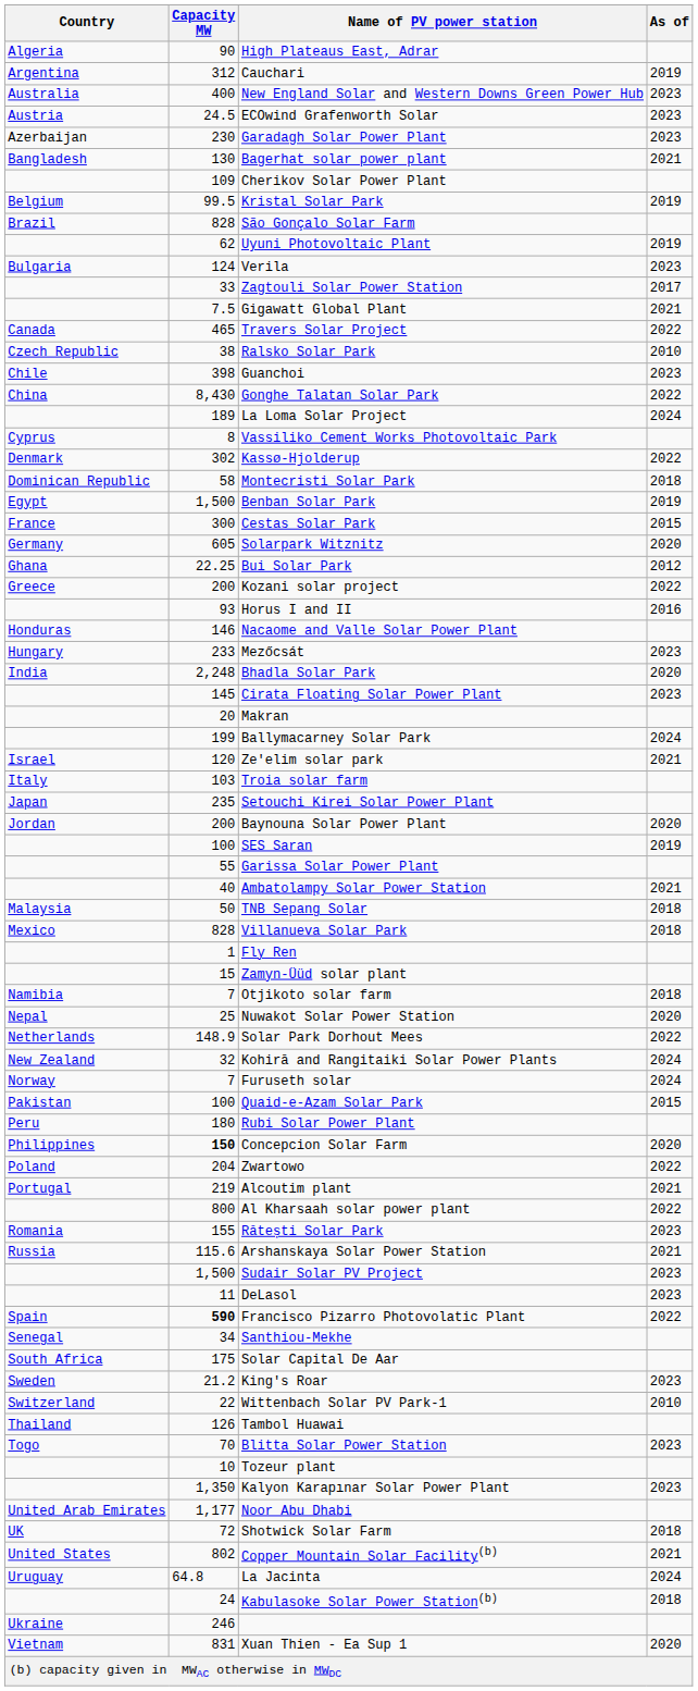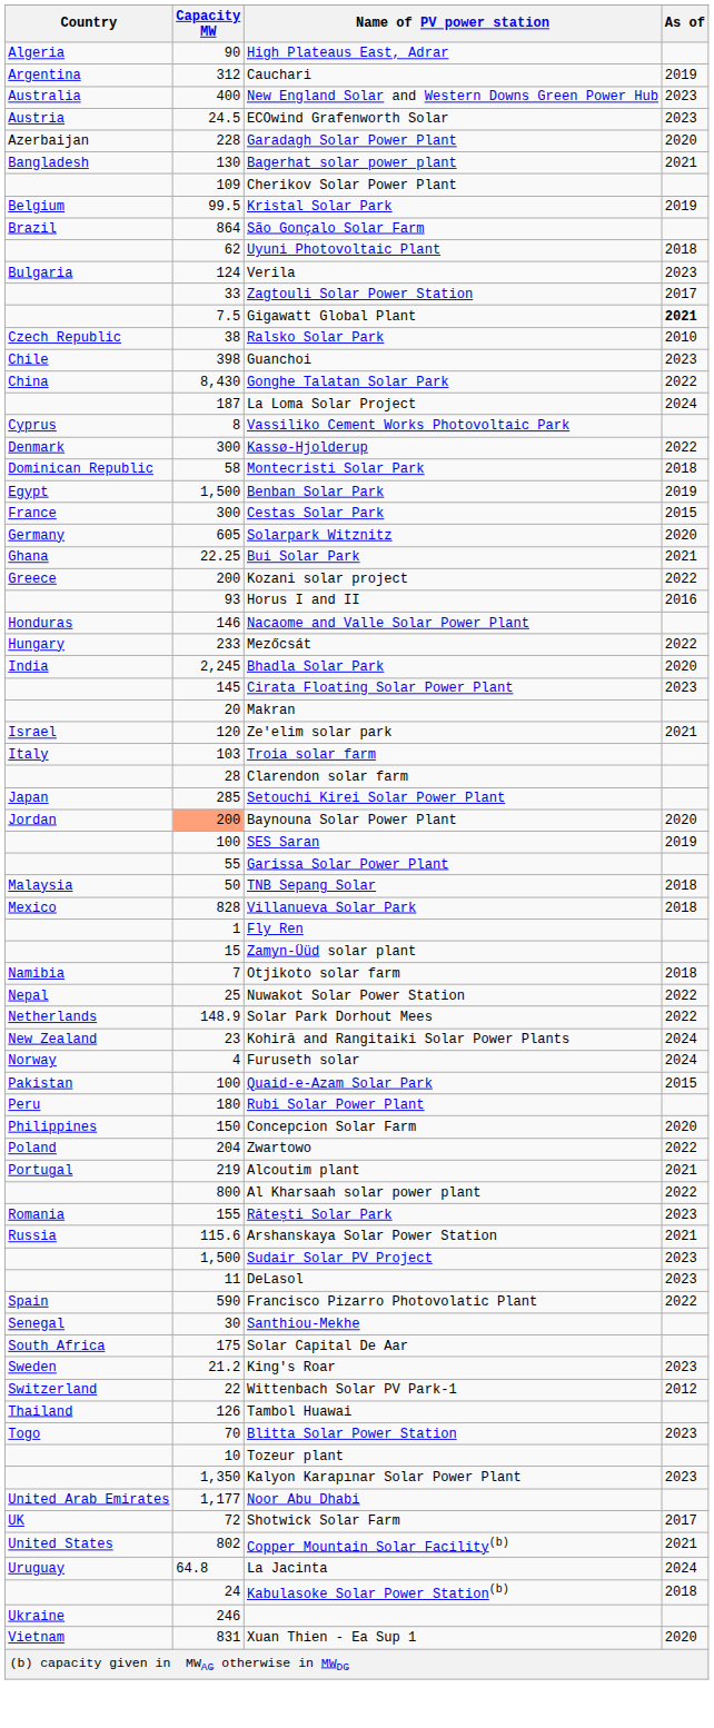Garadagh Solar Power Plant | Capacity MW: 230 -> 228
Garadagh Solar Power Plant | As of: 2023 -> 2020
São Gonçalo Solar Farm | Capacity MW: 828 -> 864
Uyuni Photovoltaic Plant | As of: 2019 -> 2018
Gigawatt Global Plant | As of: normal -> bold
- row: Canada | 465 | Travers Solar Project | 2022
La Loma Solar Project | Capacity MW: 189 -> 187
Kassø-Hjolderup | Capacity MW: 302 -> 300
Bui Solar Park | As of: 2012 -> 2021
Mezőcsát | As of: 2023 -> 2022
Bhadla Solar Park | Capacity MW: 2,248 -> 2,245
- row: 199 | Ballymacarney Solar Park | 2024
+ row: 28 | Clarendon solar farm
Setouchi Kirei Solar Power Plant | Capacity MW: 235 -> 285
Baynouna Solar Power Plant | Capacity MW: no background -> lightsalmon background
- row: 40 | Ambatolampy Solar Power Station | 2021
Nuwakot Solar Power Station | As of: 2020 -> 2022
Kohirā and Rangitaiki Solar Power Plants | Capacity MW: 32 -> 23
Furuseth solar | Capacity MW: 7 -> 4
Concepcion Solar Farm | Capacity MW: bold -> normal
Francisco Pizarro Photovolatic Plant | Capacity MW: bold -> normal
Santhiou-Mekhe | Capacity MW: 34 -> 30
Wittenbach Solar PV Park-1 | As of: 2010 -> 2012
Shotwick Solar Farm | As of: 2018 -> 2017
